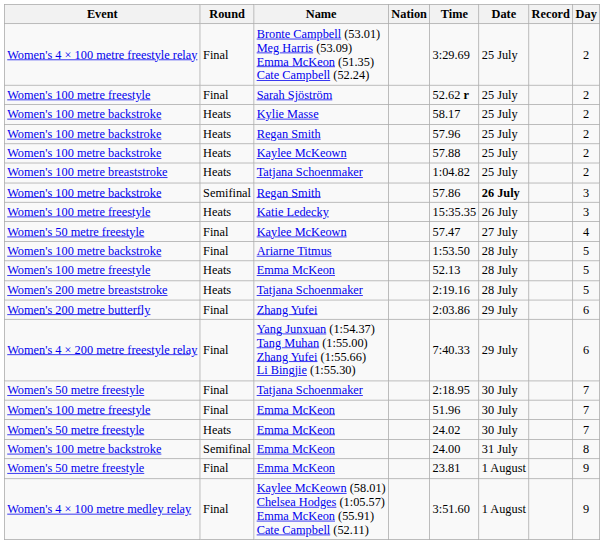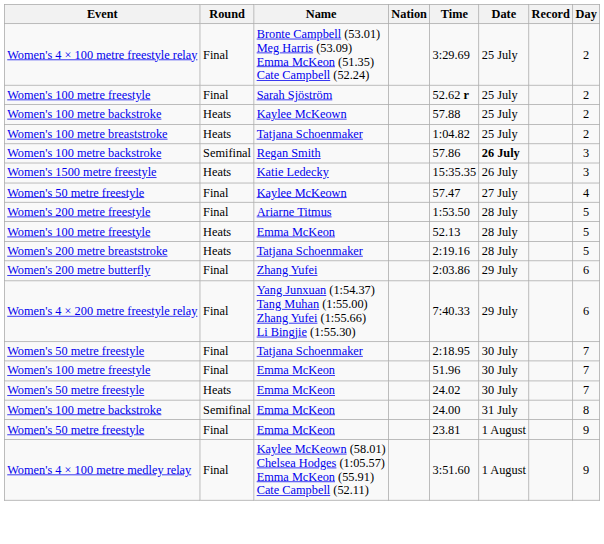- row: Women's 100 metre backstroke | Heats | Kylie Masse | 58.17 | 25 July | 2
- row: Women's 100 metre backstroke | Heats | Regan Smith | 57.96 | 25 July | 2
Katie Ledecky | Event: Women's 100 metre freestyle -> Women's 1500 metre freestyle
Ariarne Titmus | Event: Women's 100 metre backstroke -> Women's 200 metre freestyle
